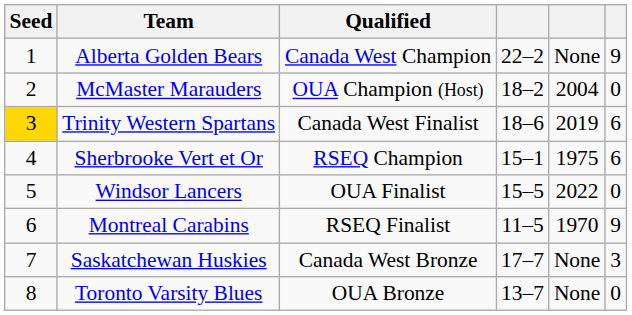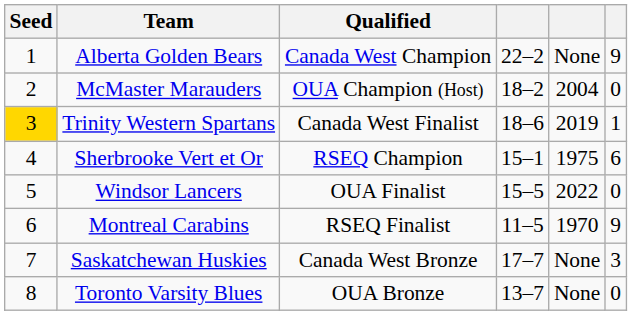Trinity Western Spartans | column 6: 6 -> 1
